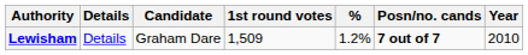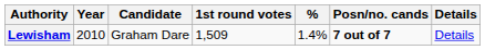columns swapped: Year <-> Details
Lewisham | %: 1.2% -> 1.4%
